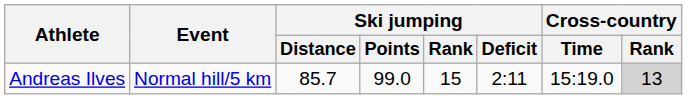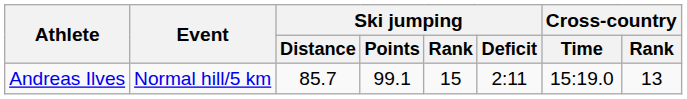Andreas Ilves | Ski jumping / Points: 99.0 -> 99.1
Andreas Ilves | Cross-country / Rank: lightgrey background -> no background
